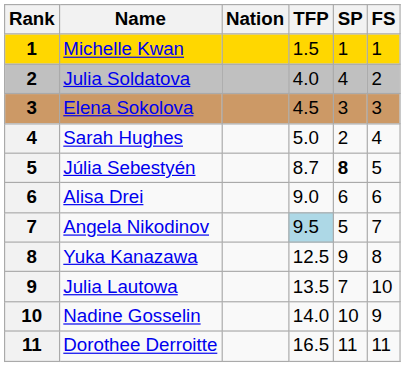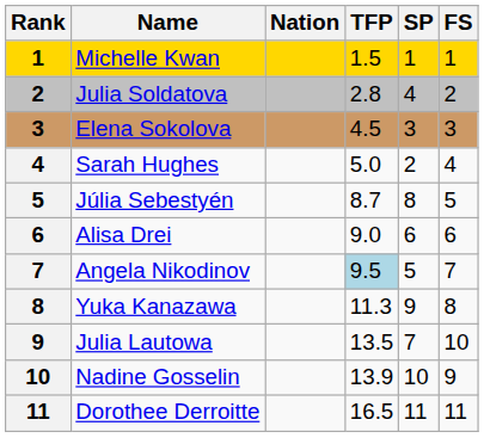Julia Soldatova | TFP: 4.0 -> 2.8
Júlia Sebestyén | SP: bold -> normal
Yuka Kanazawa | TFP: 12.5 -> 11.3
Nadine Gosselin | TFP: 14.0 -> 13.9
